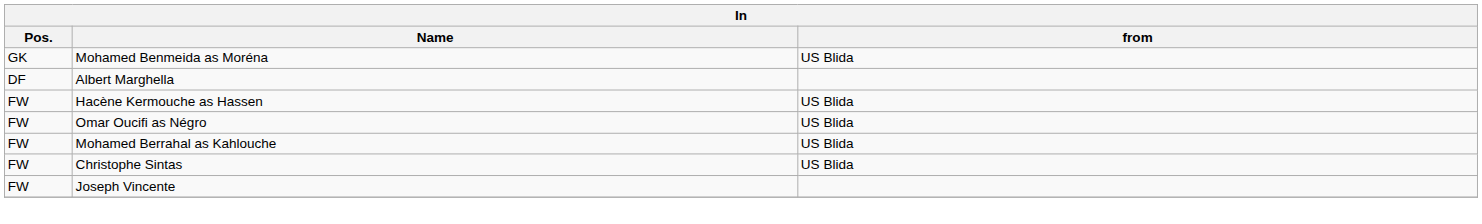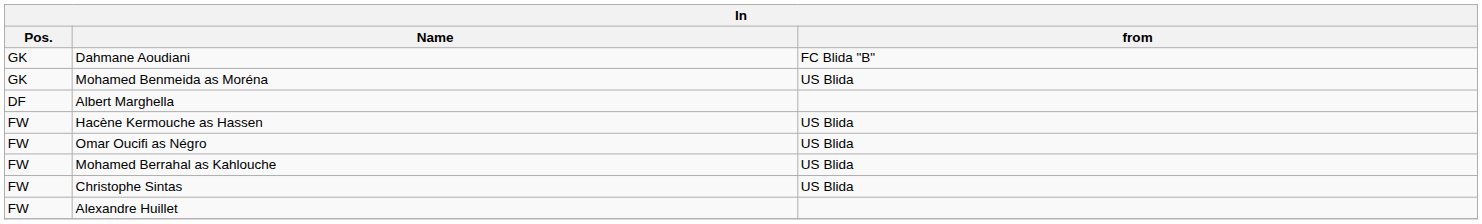+ row: GK | Dahmane Aoudiani | FC Blida "B"
+ row: FW | Alexandre Huillet
- row: FW | Joseph Vincente
